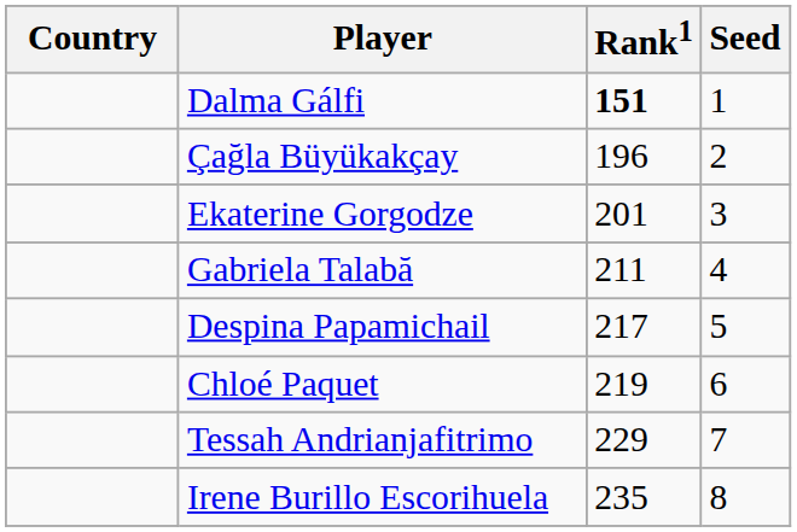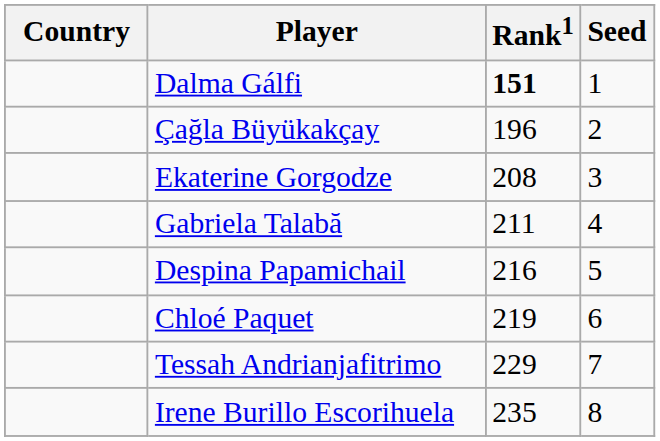Ekaterine Gorgodze | Rank1: 201 -> 208
Despina Papamichail | Rank1: 217 -> 216
